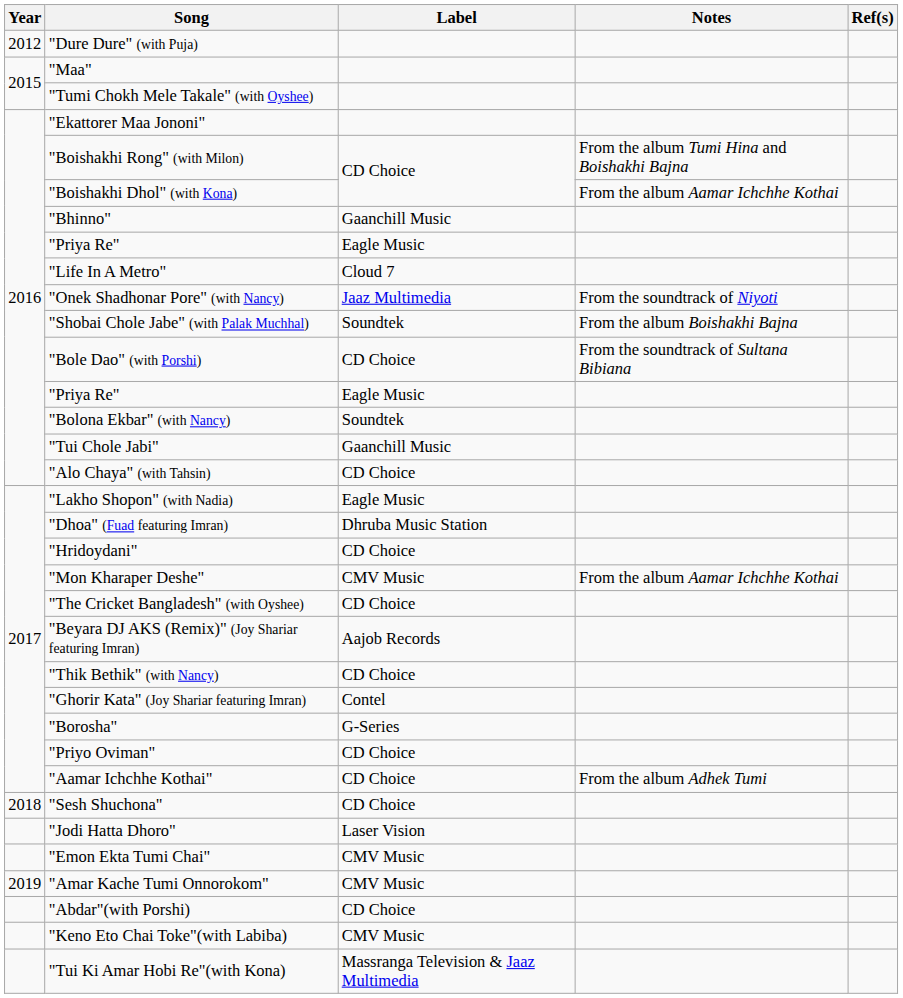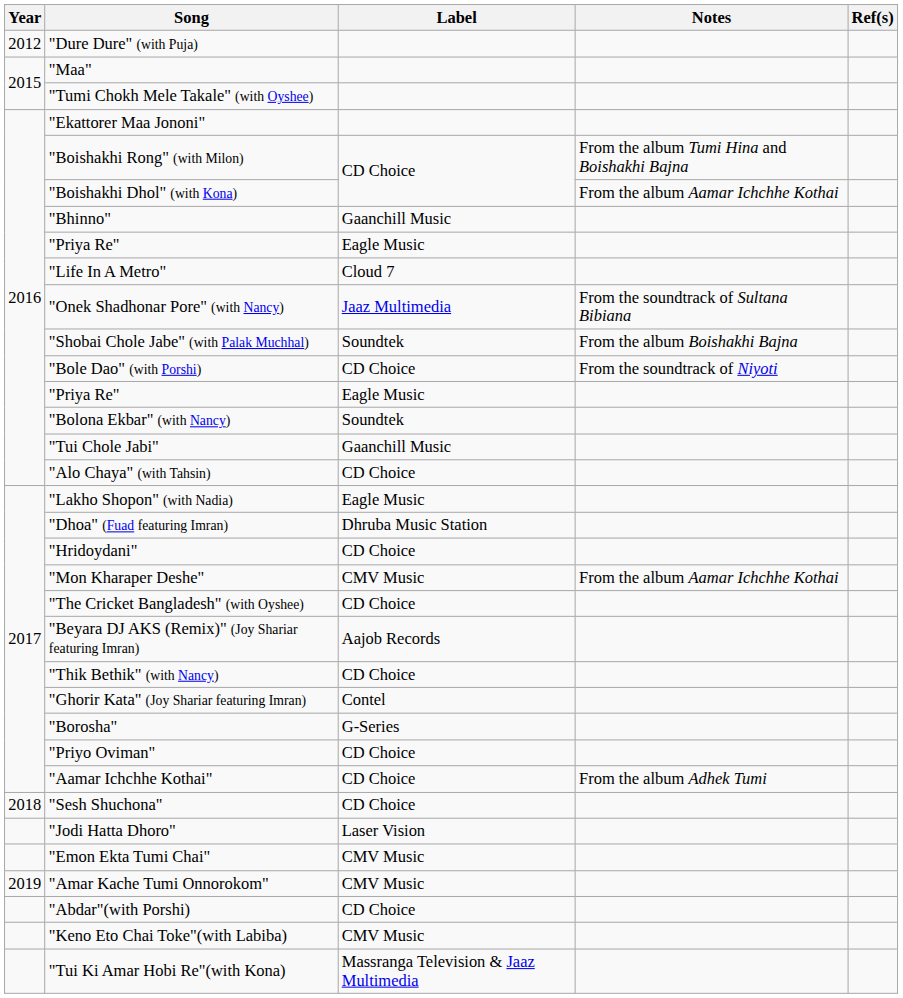"Onek Shadhonar Pore" (with Nancy) | Notes: From the soundtrack of Niyoti -> From the soundtrack of Sultana Bibiana
"Bole Dao" (with Porshi) | Notes: From the soundtrack of Sultana Bibiana -> From the soundtrack of Niyoti
